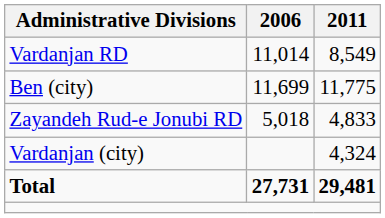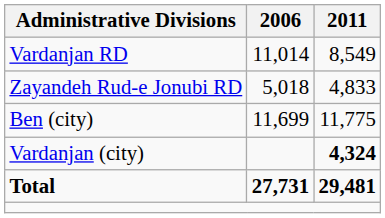rows swapped: Zayandeh Rud-e Jonubi RD <-> Ben (city)
Vardanjan (city) | 2011: normal -> bold
